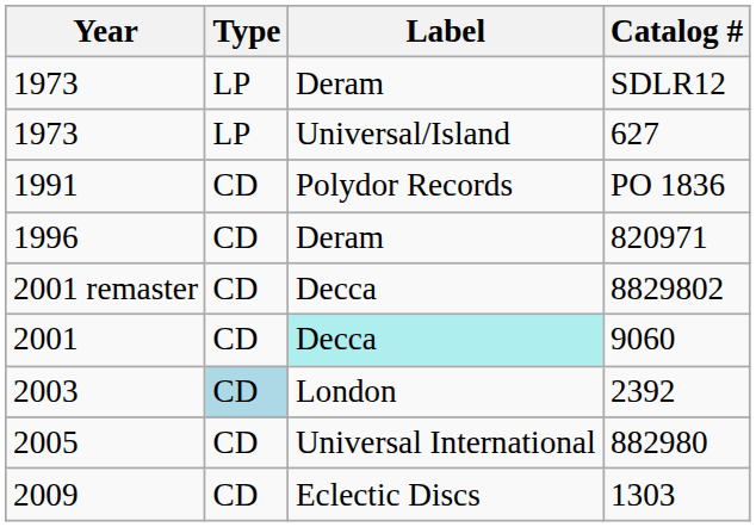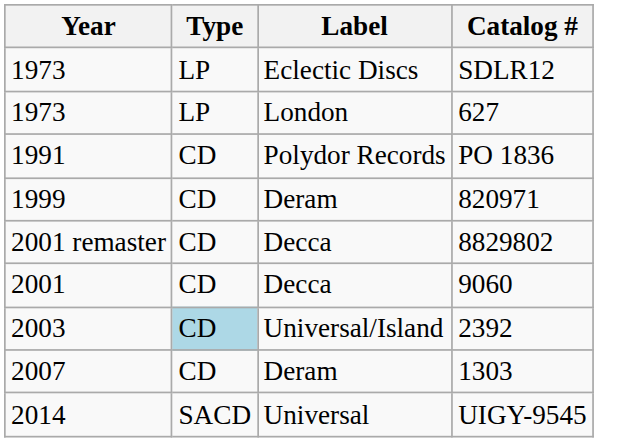SDLR12 | Label: Deram -> Eclectic Discs
627 | Label: Universal/Island -> London
820971 | Year: 1996 -> 1999
9060 | Label: paleturquoise background -> no background
2392 | Label: London -> Universal/Island
- row: 2005 | CD | Universal International | 882980
1303 | Year: 2009 -> 2007
1303 | Label: Eclectic Discs -> Deram
+ row: 2014 | SACD | Universal | UIGY-9545
